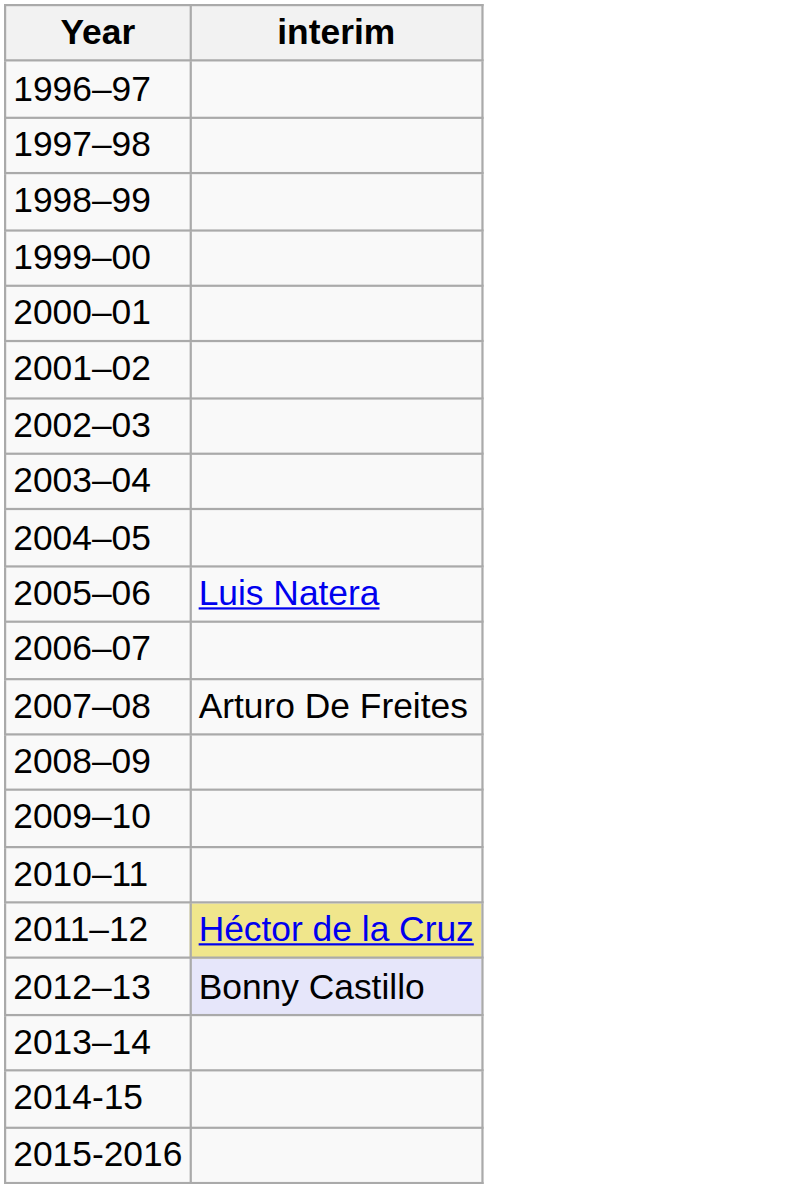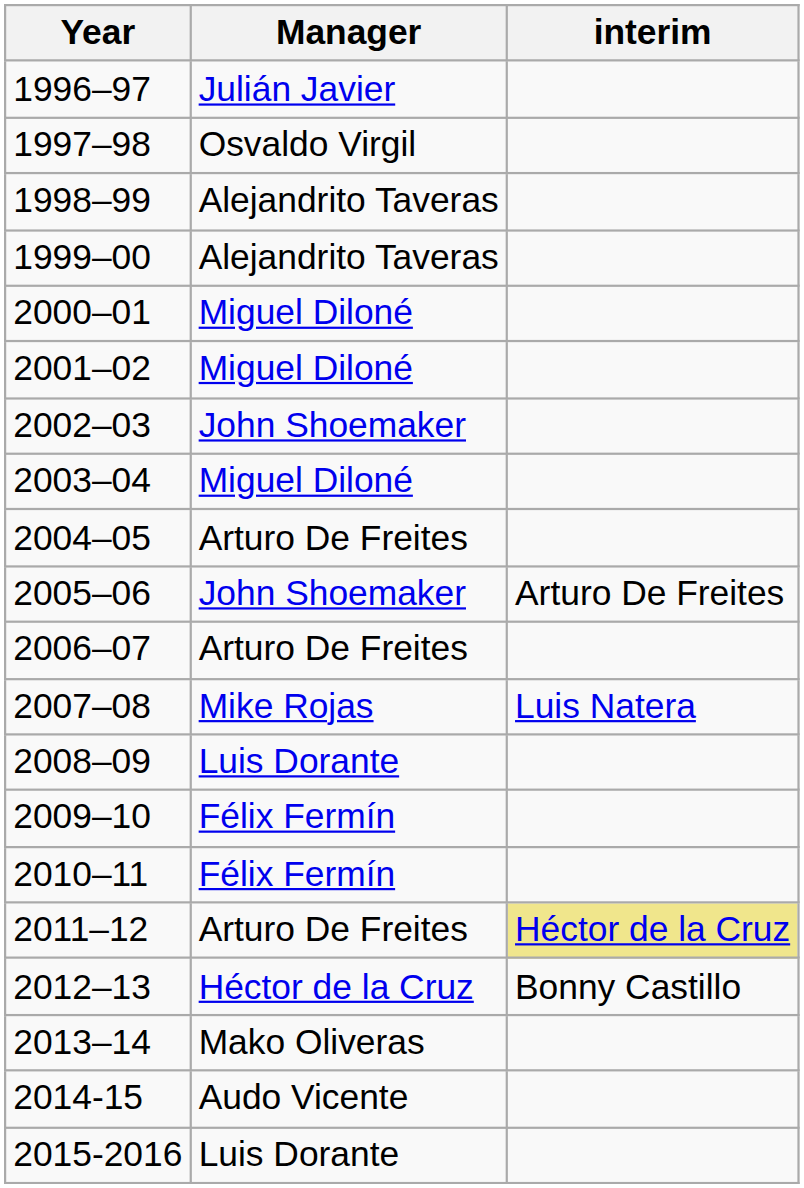+ column: Manager | Julián Javier | Osvaldo Virgil | Alejandrito Taveras | Alejandrito Taveras | Miguel Diloné | Miguel Diloné | John Shoemaker | Miguel Diloné | Arturo De Freites | John Shoemaker | Arturo De Freites | Mike Rojas | Luis Dorante | Félix Fermín | Félix Fermín | Arturo De Freites | Héctor de la Cruz | Mako Oliveras | Audo Vicente | Luis Dorante
2005–06 | interim: Luis Natera -> Arturo De Freites
2007–08 | interim: Arturo De Freites -> Luis Natera
2012–13 | interim: lavender background -> no background
